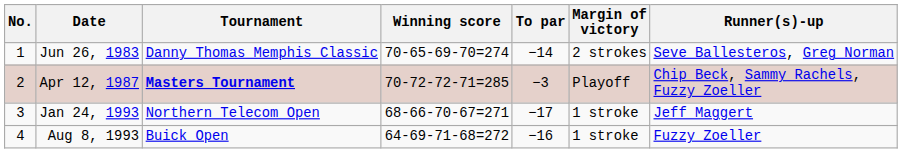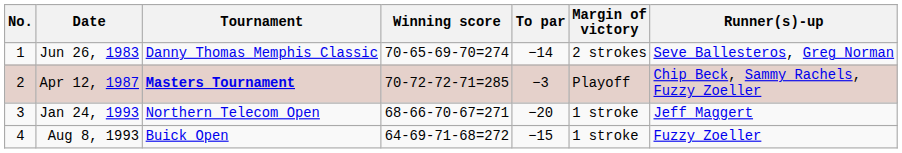Jan 24, 1993 | To par: −17 -> −20
Aug 8, 1993 | To par: −16 -> −15
